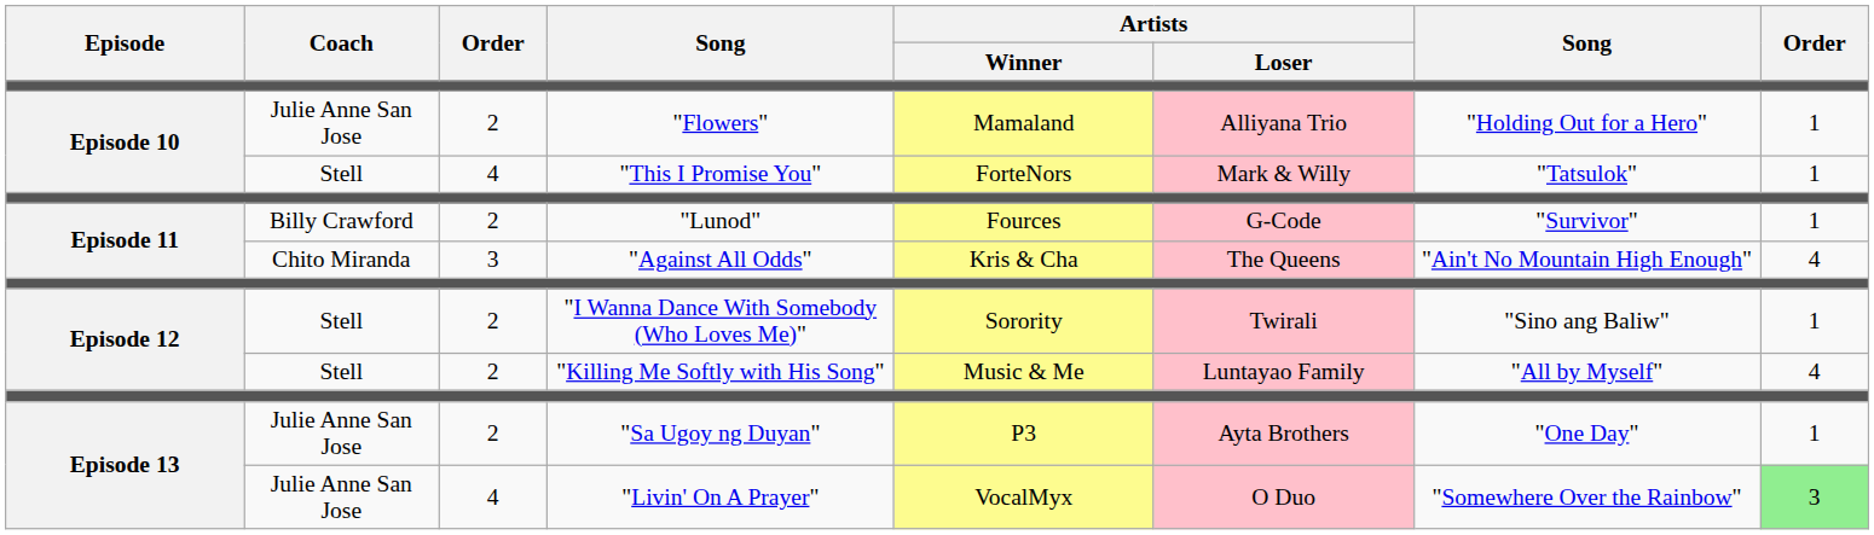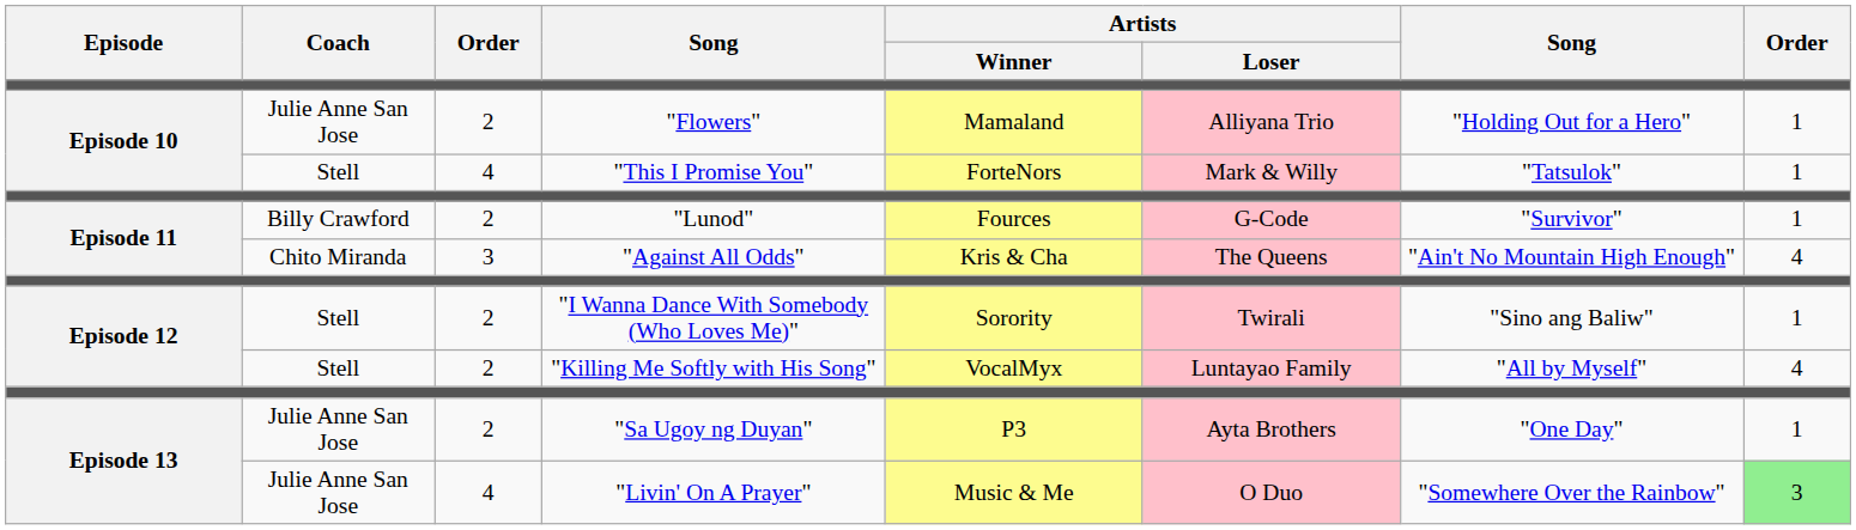"Killing Me Softly with His Song" | Artists / Winner: Music & Me -> VocalMyx
"Livin' On A Prayer" | Artists / Winner: VocalMyx -> Music & Me
